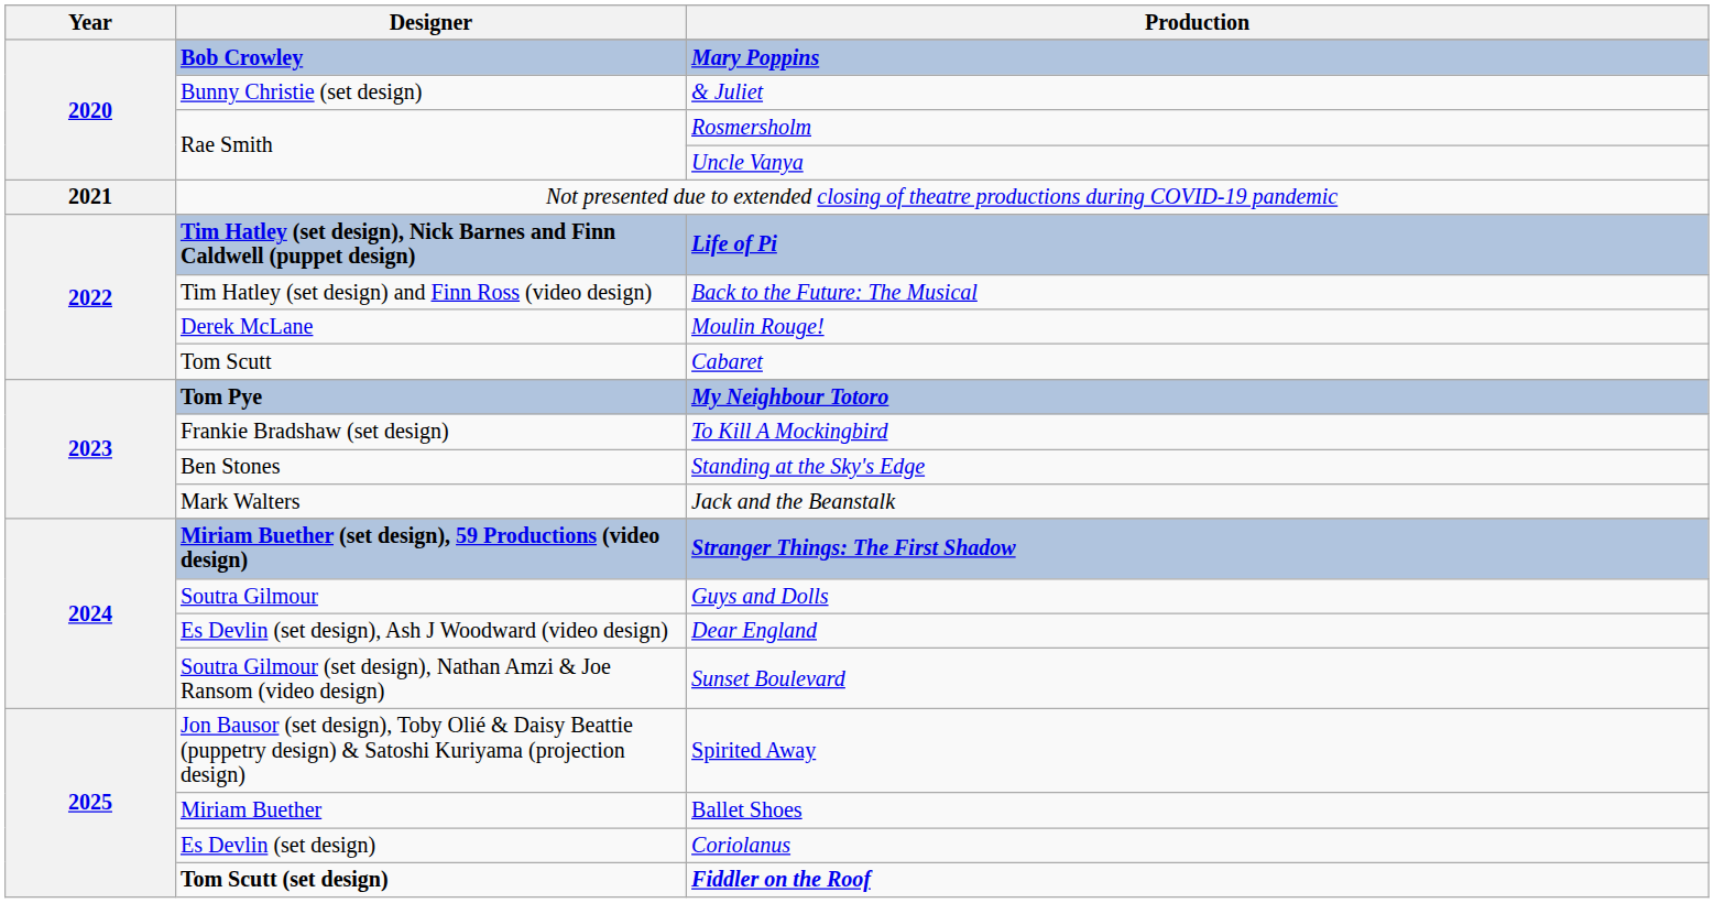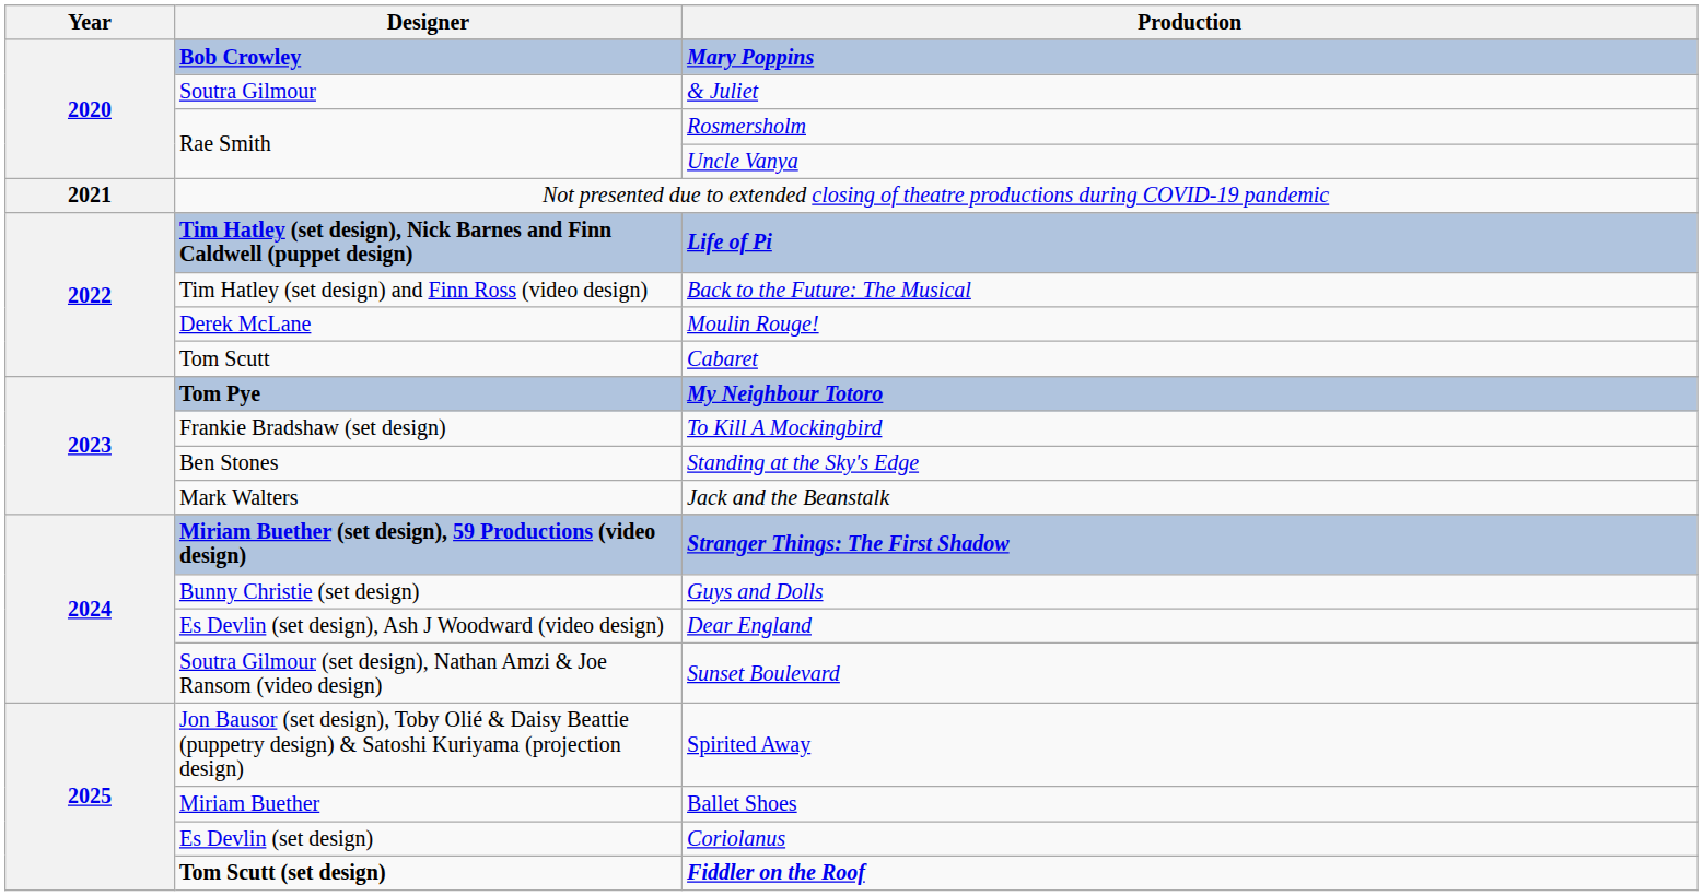& Juliet | Designer: Bunny Christie (set design) -> Soutra Gilmour
Guys and Dolls | Designer: Soutra Gilmour -> Bunny Christie (set design)
